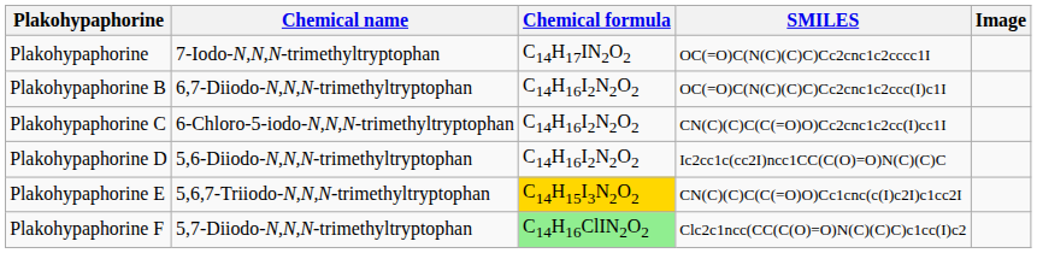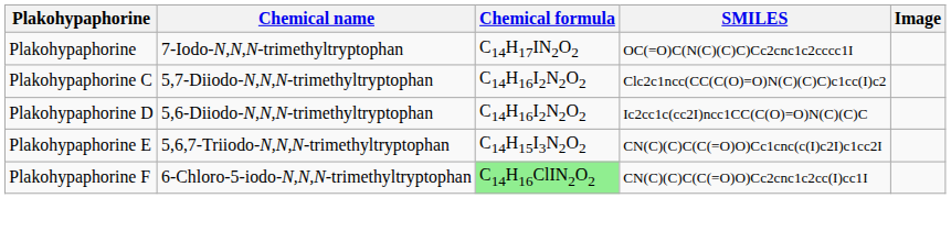- row: Plakohypaphorine B | 6,7-Diiodo-N,N,N-trimethyltryptophan | C14H16I2N2O2 | OC(=O)C(N(C)(C)C)Cc2cnc1c2ccc(I)c1I
Plakohypaphorine C | Chemical name: 6-Chloro-5-iodo-N,N,N-trimethyltryptophan -> 5,7-Diiodo-N,N,N-trimethyltryptophan
Plakohypaphorine C | SMILES: CN(C)(C)C(C(=O)O)Cc2cnc1c2cc(I)cc1I -> Clc2c1ncc(CC(C(O)=O)N(C)(C)C)c1cc(I)c2
Plakohypaphorine E | Chemical formula: gold background -> no background
Plakohypaphorine F | Chemical name: 5,7-Diiodo-N,N,N-trimethyltryptophan -> 6-Chloro-5-iodo-N,N,N-trimethyltryptophan
Plakohypaphorine F | SMILES: Clc2c1ncc(CC(C(O)=O)N(C)(C)C)c1cc(I)c2 -> CN(C)(C)C(C(=O)O)Cc2cnc1c2cc(I)cc1I
